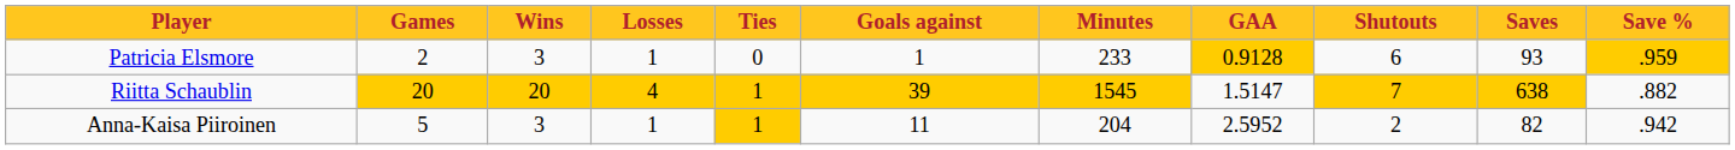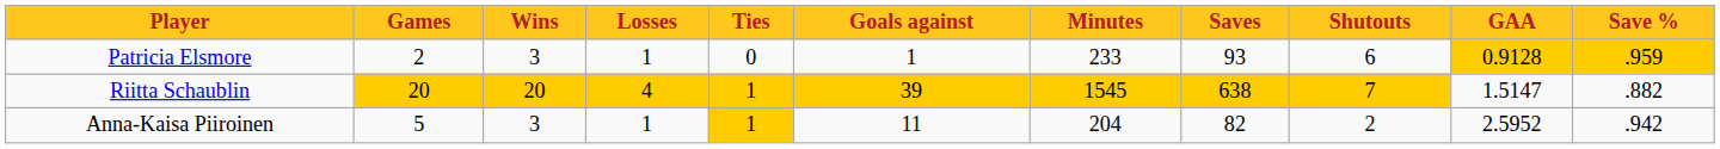columns swapped: GAA <-> Saves
